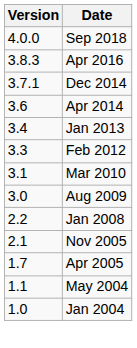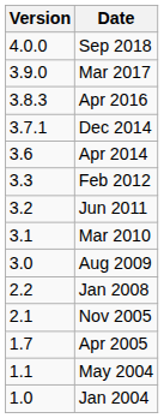+ row: 3.9.0 | Mar 2017
- row: 3.4 | Jan 2013
+ row: 3.2 | Jun 2011
